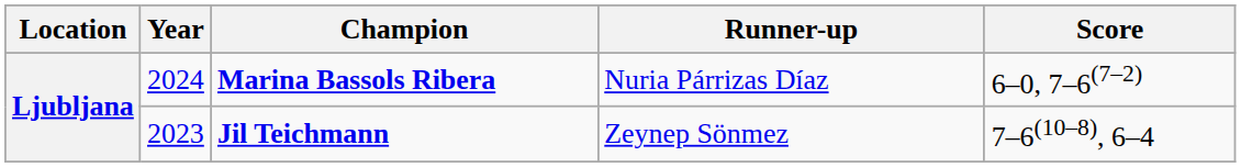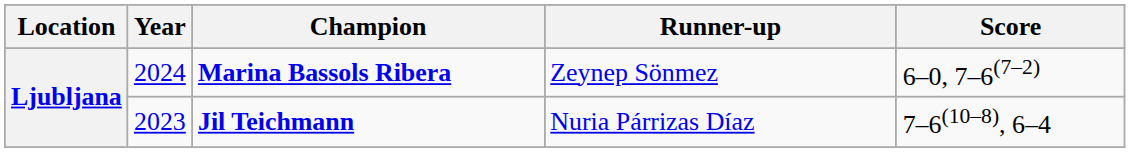Marina Bassols Ribera | Runner-up: Nuria Párrizas Díaz -> Zeynep Sönmez
Jil Teichmann | Runner-up: Zeynep Sönmez -> Nuria Párrizas Díaz
